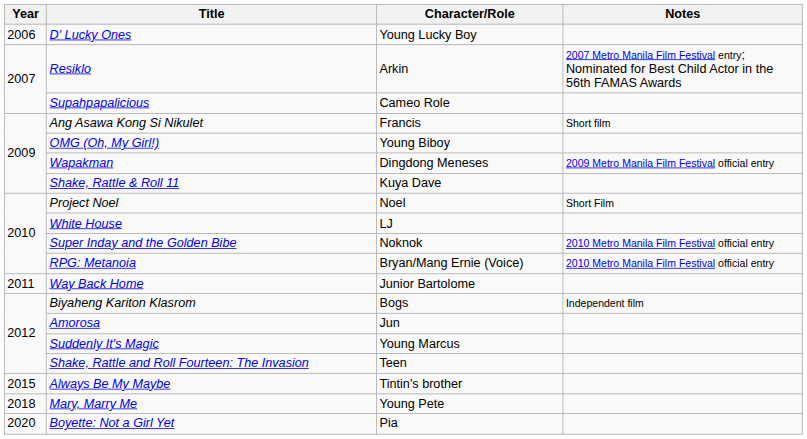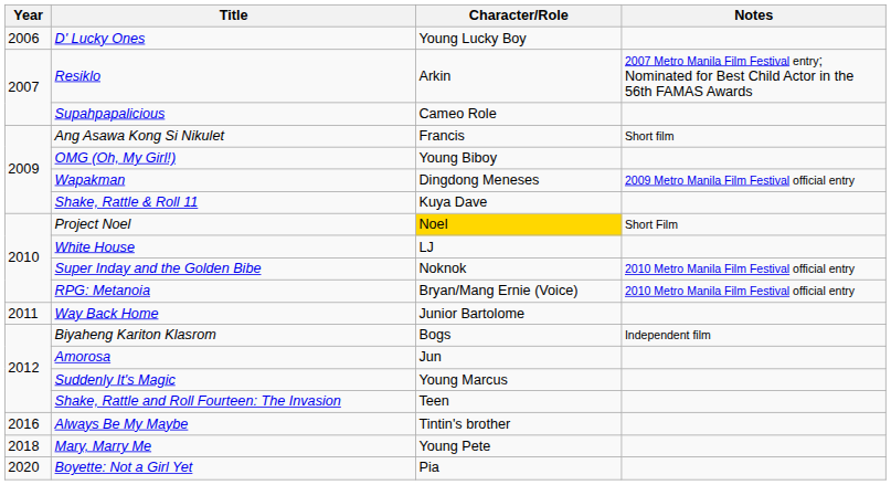Project Noel | Character/Role: no background -> gold background
Always Be My Maybe | Year: 2015 -> 2016
